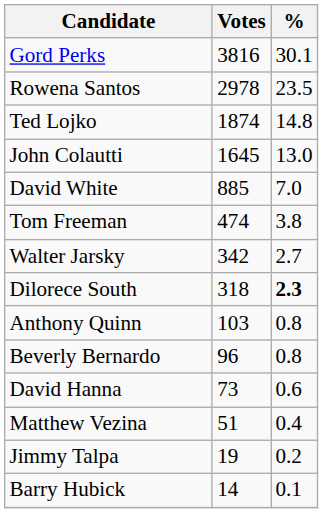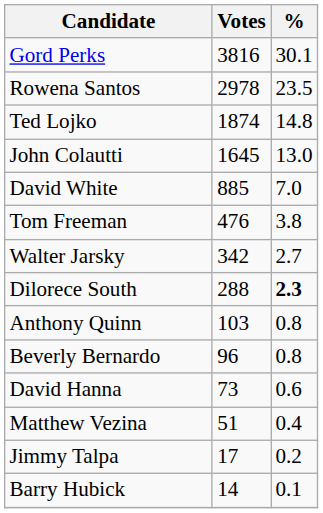Tom Freeman | Votes: 474 -> 476
Dilorece South | Votes: 318 -> 288
Jimmy Talpa | Votes: 19 -> 17
